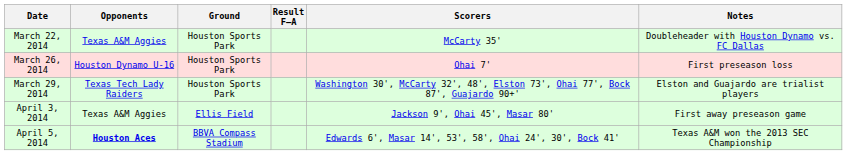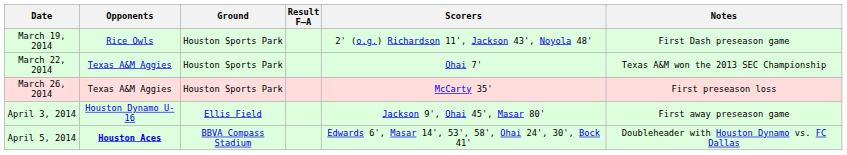+ row: March 19, 2014 | Rice Owls | Houston Sports Park | 2' (o.g.) Richardson 11', Jackson 43', Noyola 48' | First Dash preseason game
March 22, 2014 | Scorers: McCarty 35' -> Ohai 7'
March 22, 2014 | Notes: Doubleheader with Houston Dynamo vs. FC Dallas -> Texas A&M won the 2013 SEC Championship
March 26, 2014 | Opponents: Houston Dynamo U-16 -> Texas A&M Aggies
March 26, 2014 | Scorers: Ohai 7' -> McCarty 35'
- row: March 29, 2014 | Texas Tech Lady Raiders | Houston Sports Park | Washington 30', McCarty 32', 48', Elston 73', Ohai 77', Bock 87', Guajardo 90+' | Elston and Guajardo are trialist players
April 3, 2014 | Opponents: Texas A&M Aggies -> Houston Dynamo U-16
April 5, 2014 | Notes: Texas A&M won the 2013 SEC Championship -> Doubleheader with Houston Dynamo vs. FC Dallas
